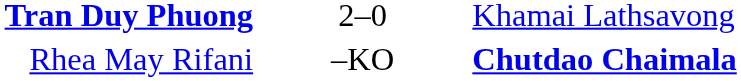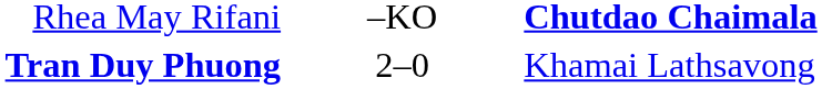rows swapped: Tran Duy Phuong <-> Rhea May Rifani
